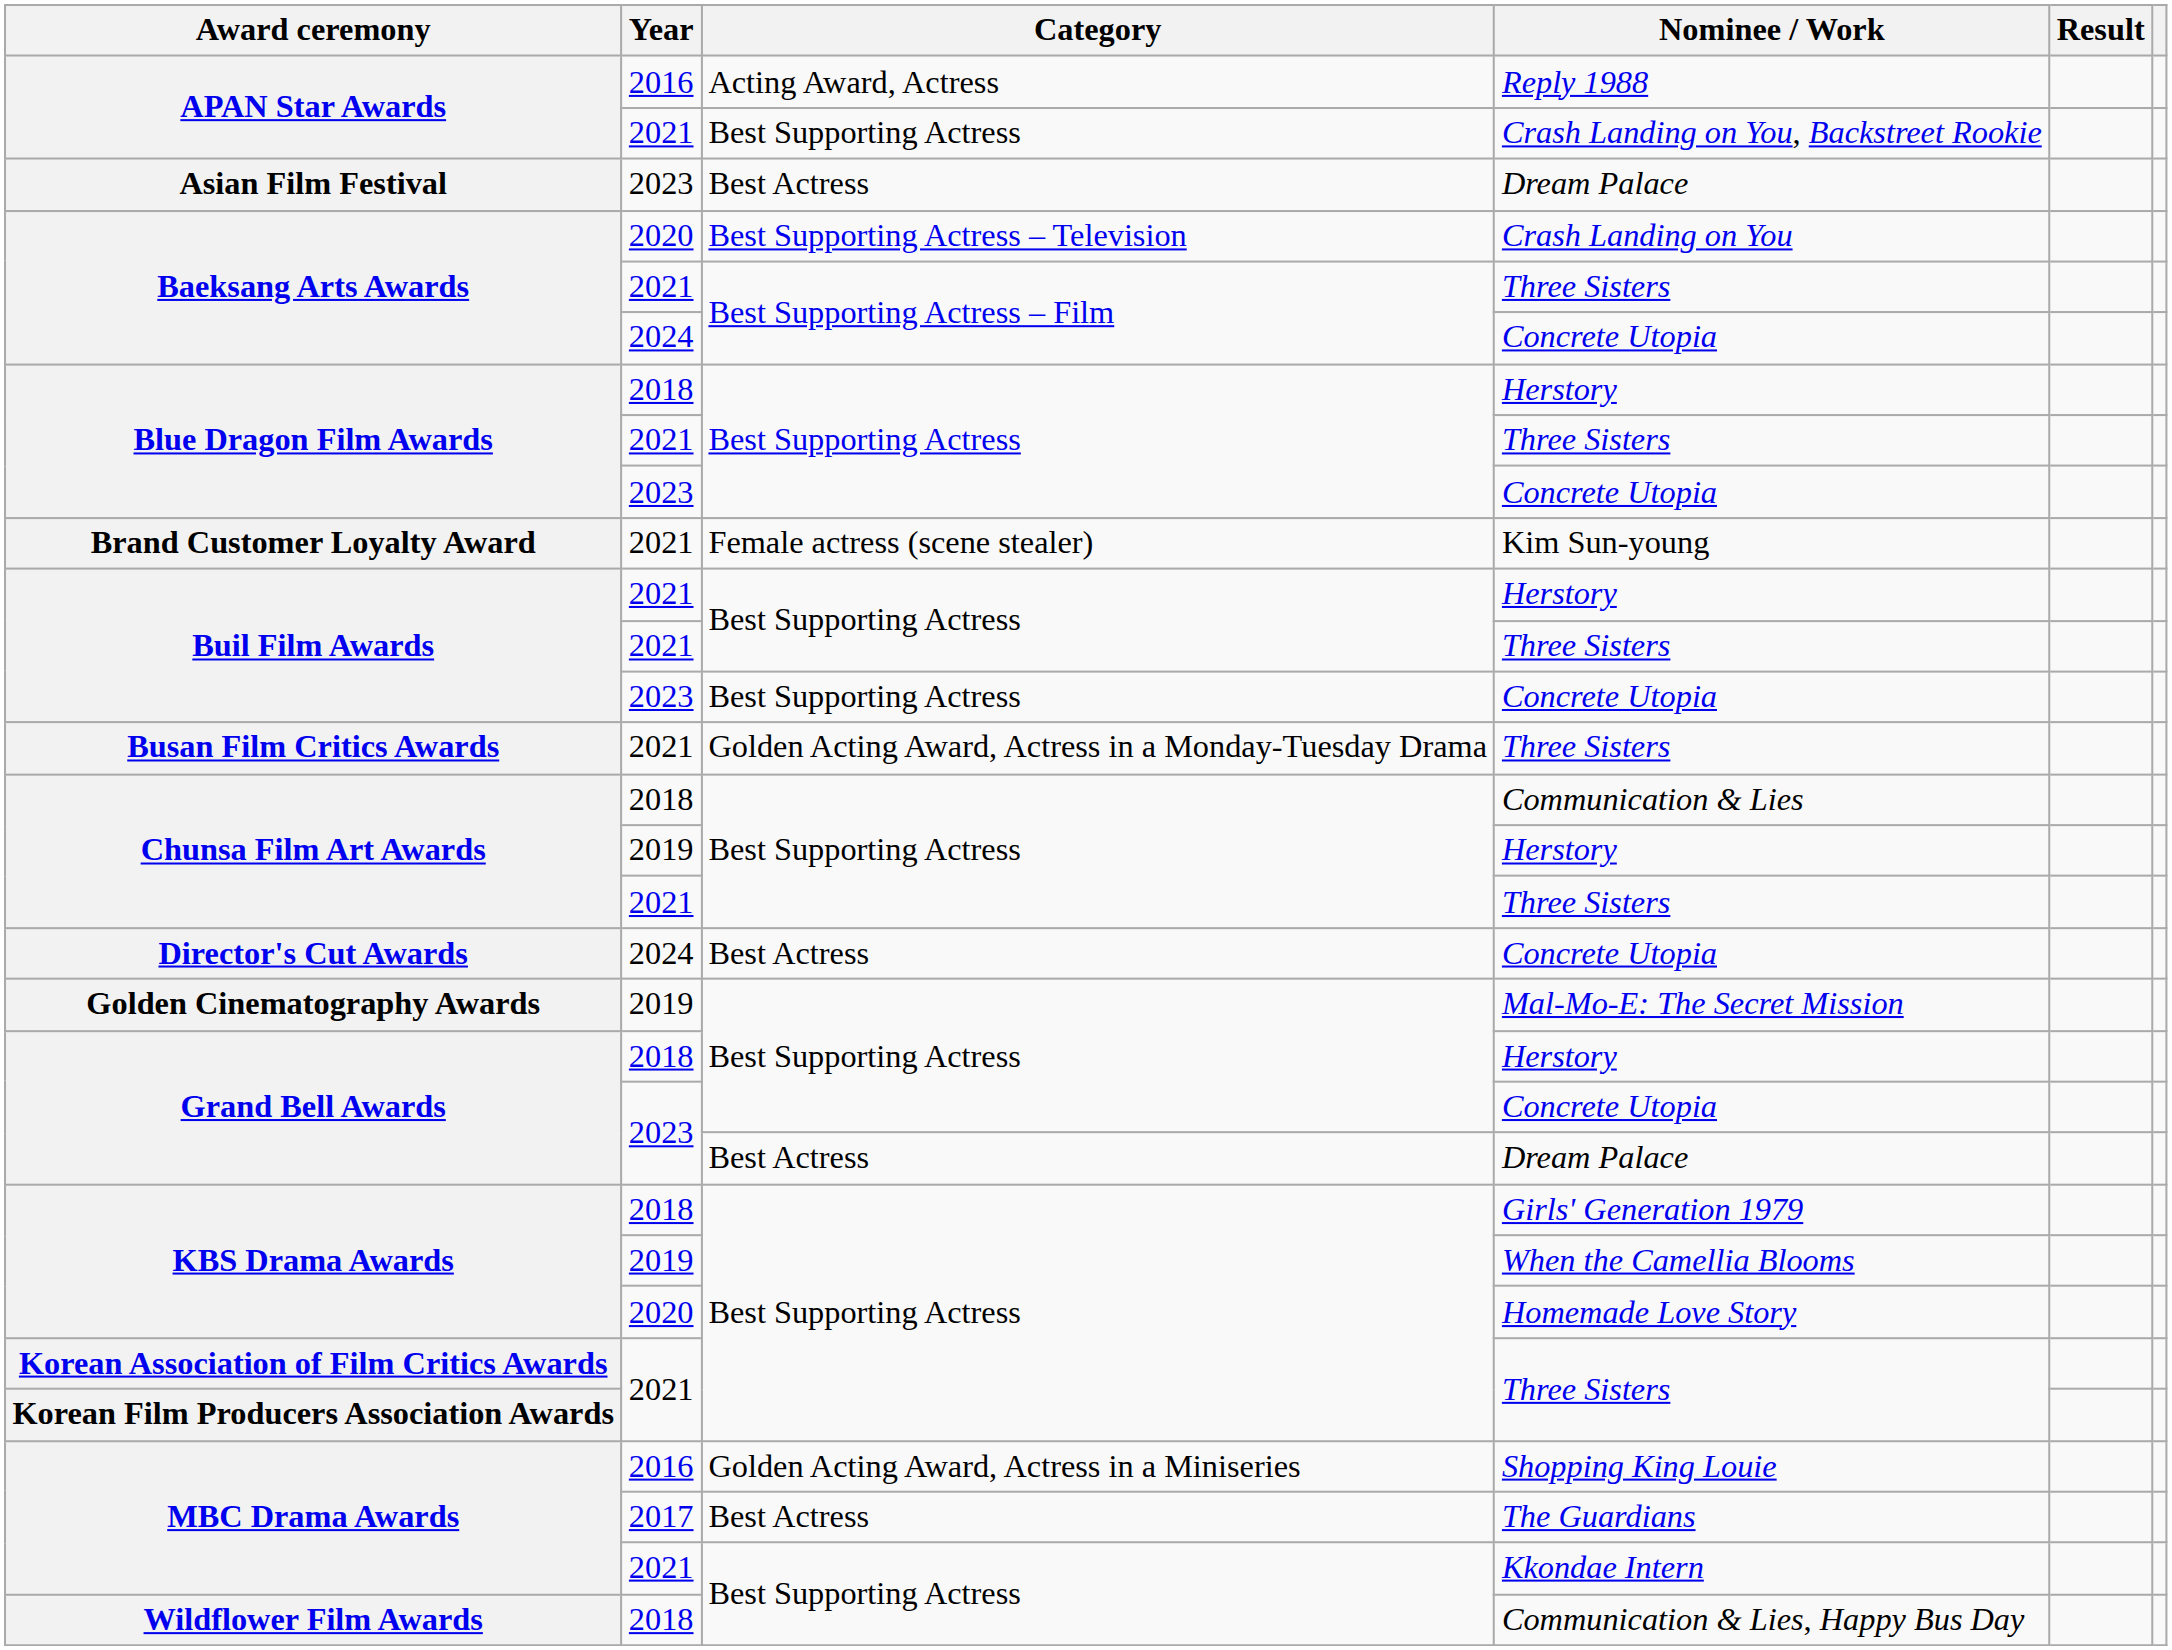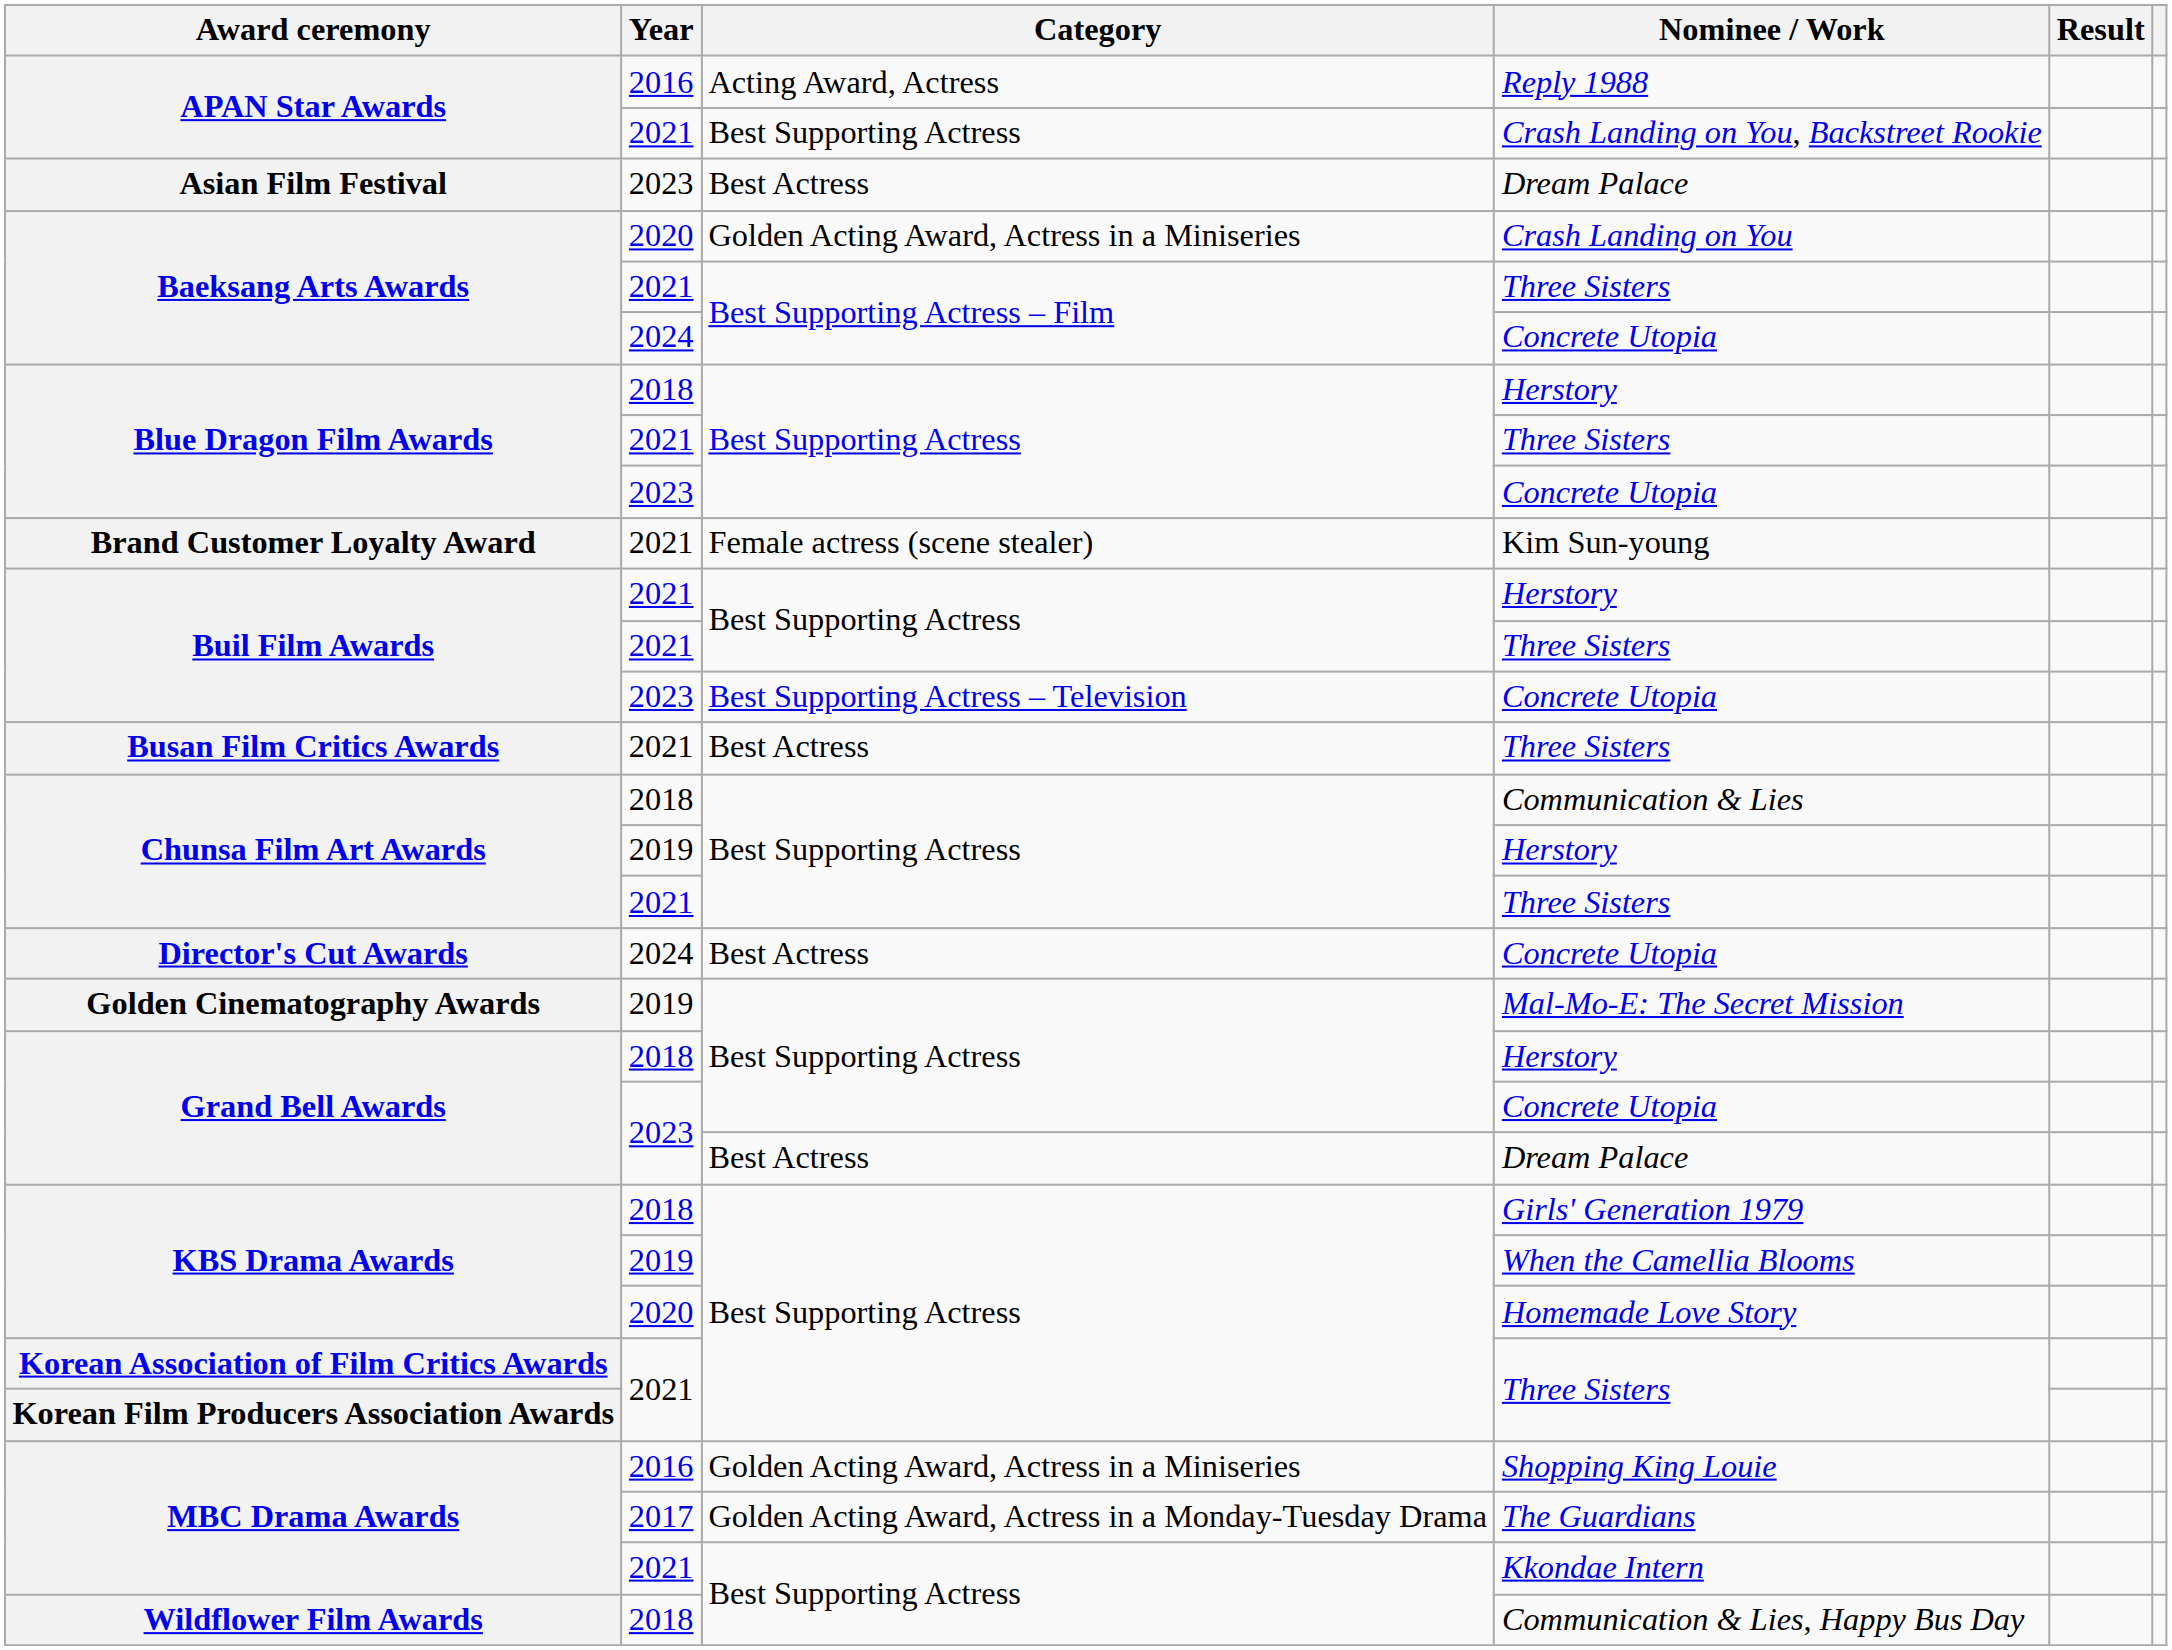Crash Landing on You | Category: Best Supporting Actress – Television -> Golden Acting Award, Actress in a Miniseries
Buil Film Awards / Concrete Utopia | Category: Best Supporting Actress -> Best Supporting Actress – Television
Busan Film Critics Awards / Three Sisters | Category: Golden Acting Award, Actress in a Monday-Tuesday Drama -> Best Actress
The Guardians | Category: Best Actress -> Golden Acting Award, Actress in a Monday-Tuesday Drama
